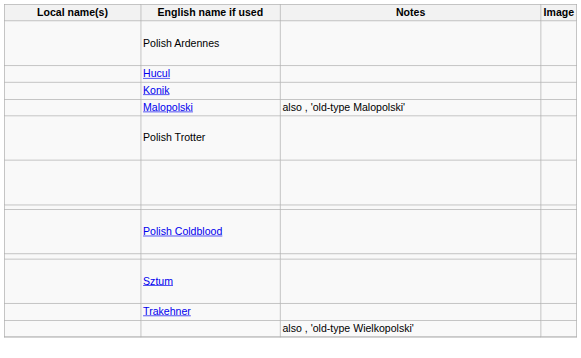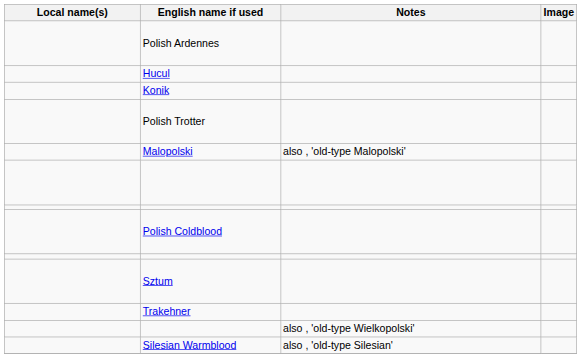rows swapped: Polish Trotter <-> Malopolski
+ row: Silesian Warmblood | also , 'old-type Silesian'
